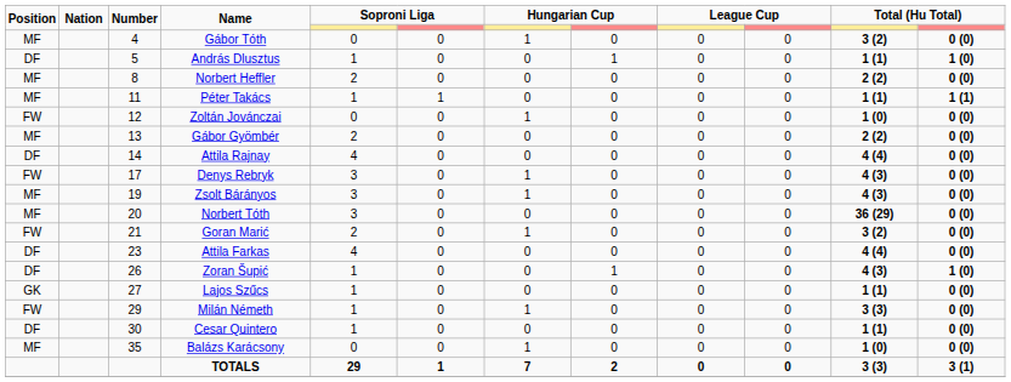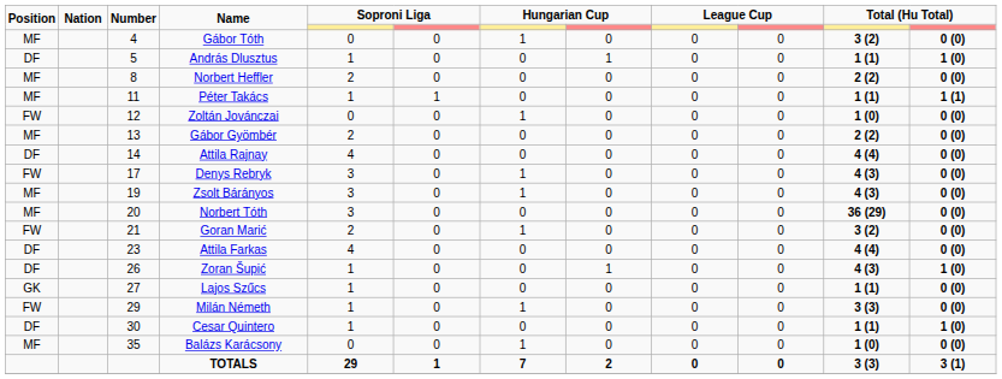Cesar Quintero | column 12: 0 (0) -> 1 (0)
